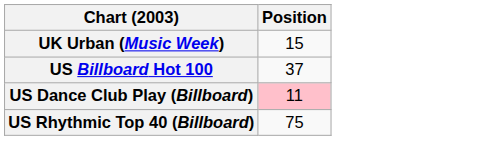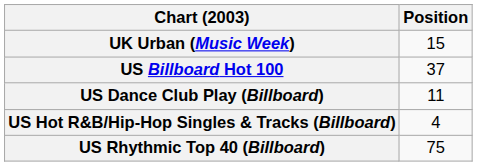US Dance Club Play (Billboard) | Position: pink background -> no background
+ row: US Hot R&B/Hip-Hop Singles & Tracks (Billboard) | 4
